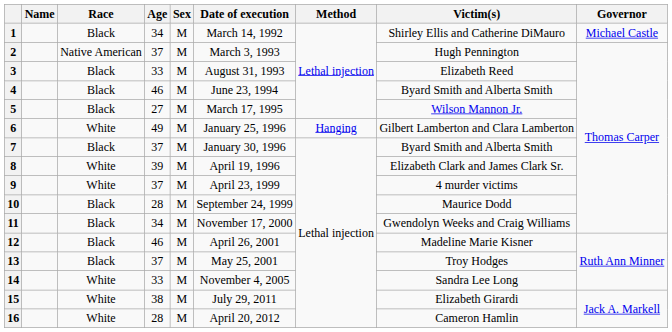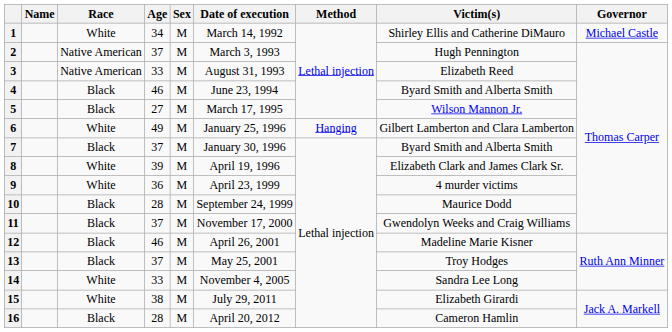1 | Race: Black -> White
3 | Race: Black -> Native American
9 | Age: 37 -> 36
11 | Age: 34 -> 37
16 | Race: White -> Black
